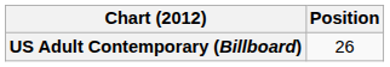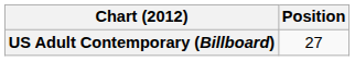US Adult Contemporary (Billboard) | Position: 26 -> 27
